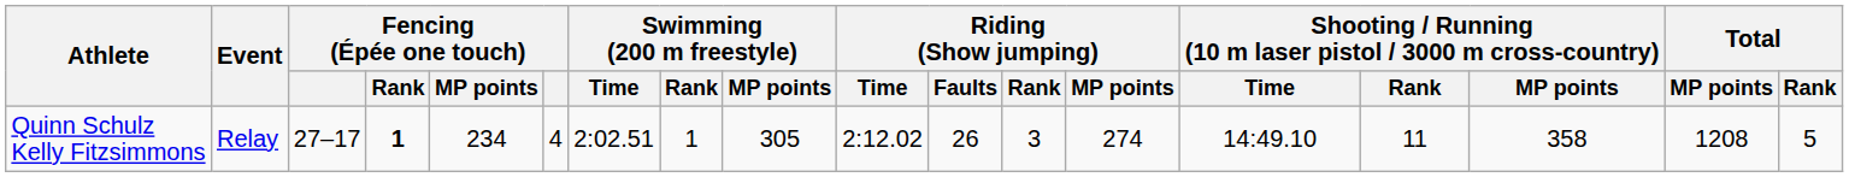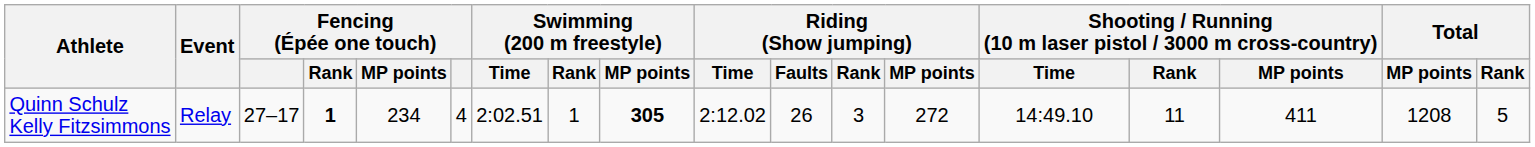Quinn Schulz Kelly Fitzsimmons | Swimming (200 m freestyle) / MP points: normal -> bold
Quinn Schulz Kelly Fitzsimmons | Riding (Show jumping) / MP points: 274 -> 272
Quinn Schulz Kelly Fitzsimmons | column 16: 358 -> 411
